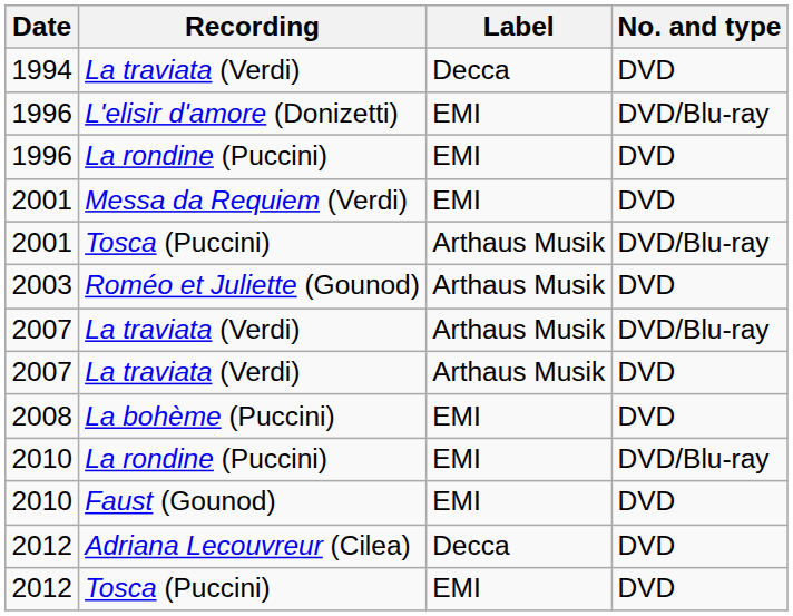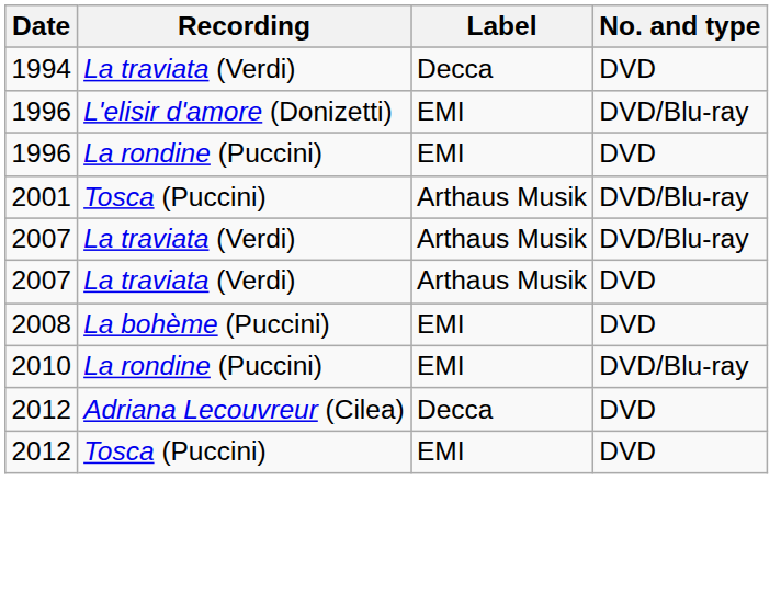- row: 2001 | Messa da Requiem (Verdi) | EMI | DVD
- row: 2003 | Roméo et Juliette (Gounod) | Arthaus Musik | DVD
- row: 2010 | Faust (Gounod) | EMI | DVD
